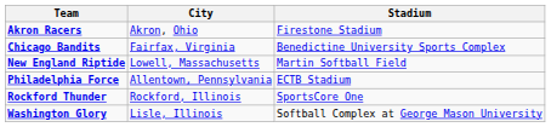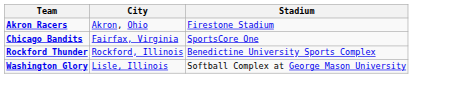Chicago Bandits | Stadium: Benedictine University Sports Complex -> SportsCore One
- row: New England Riptide | Lowell, Massachusetts | Martin Softball Field
- row: Philadelphia Force | Allentown, Pennsylvania | ECTB Stadium
Rockford Thunder | Stadium: SportsCore One -> Benedictine University Sports Complex
